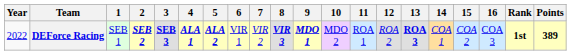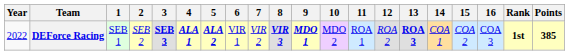DEForce Racing | 2: bold -> normal
DEForce Racing | Points: 389 -> 385
